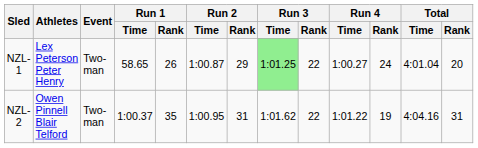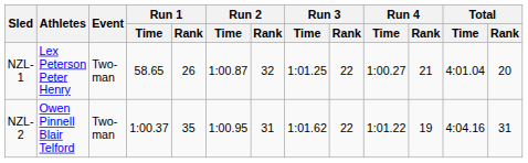NZL-1 | Run 2 / Rank: 29 -> 32
NZL-1 | Run 3 / Time: lightgreen background -> no background
NZL-1 | Run 4 / Rank: 24 -> 21
